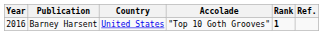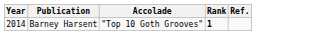- column: Country | United States
Barney Harsent | Year: 2016 -> 2014
